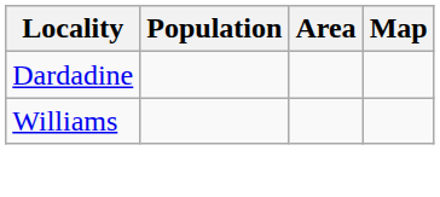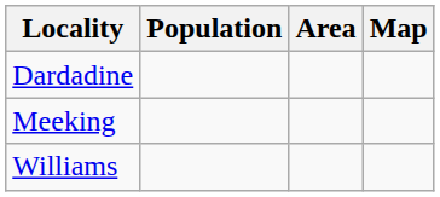+ row: Meeking
